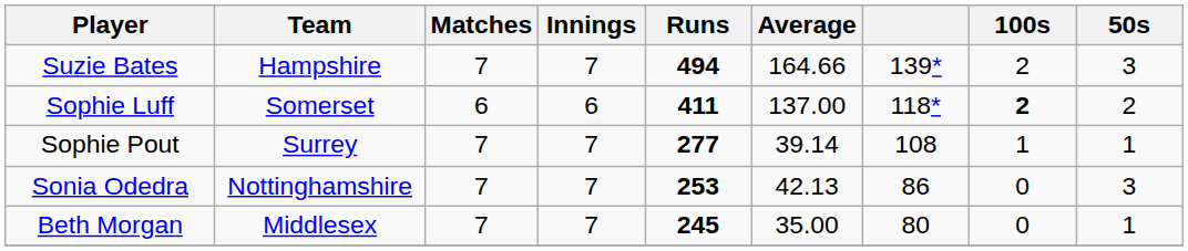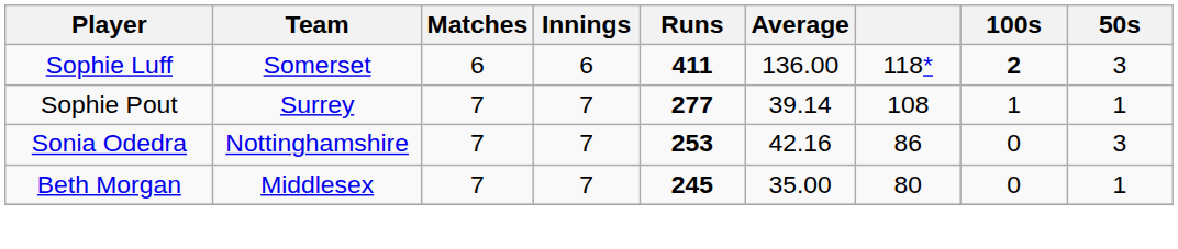- row: Suzie Bates | Hampshire | 7 | 7 | 494 | 164.66 | 139* | 2 | 3
Sophie Luff | Average: 137.00 -> 136.00
Sophie Luff | 50s: 2 -> 3
Sonia Odedra | Average: 42.13 -> 42.16
